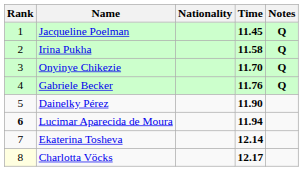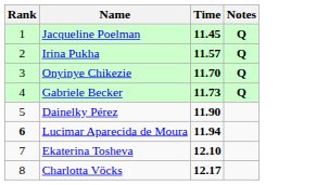- column: Nationality
Irina Pukha | Time: 11.58 -> 11.57
Gabriele Becker | Time: 11.76 -> 11.73
Ekaterina Tosheva | Time: 12.14 -> 12.10
Charlotta Vöcks | Rank: lightyellow background -> no background
